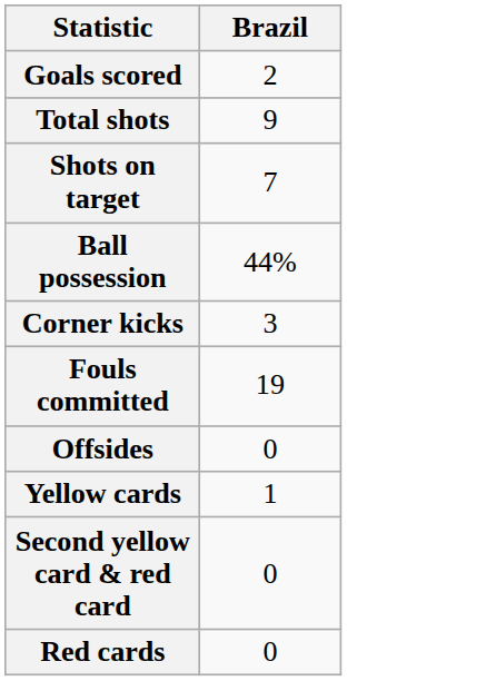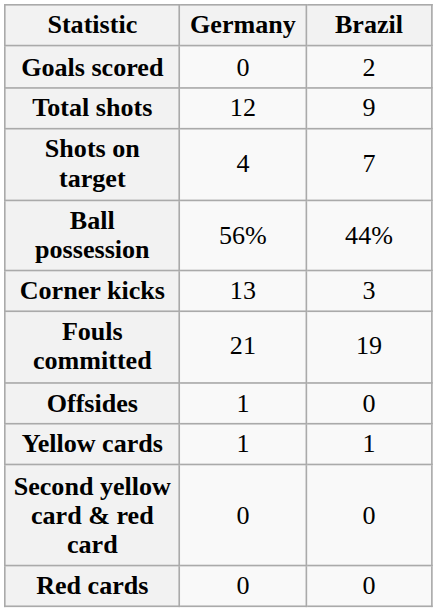+ column: Germany | 0 | 12 | 4 | 56% | 13 | 21 | 1 | 1 | 0 | 0
